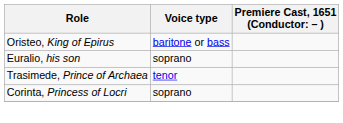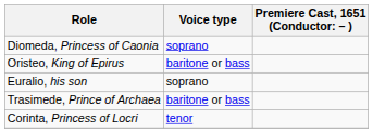+ row: Diomeda, Princess of Caonia | soprano
Trasimede, Prince of Archaea | Voice type: tenor -> baritone or bass
Corinta, Princess of Locri | Voice type: soprano -> tenor
